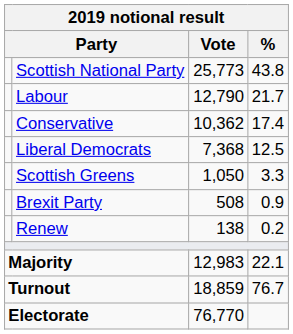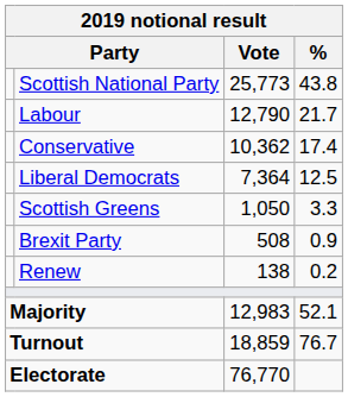Liberal Democrats | Vote: 7,368 -> 7,364
Majority | %: 22.1 -> 52.1
